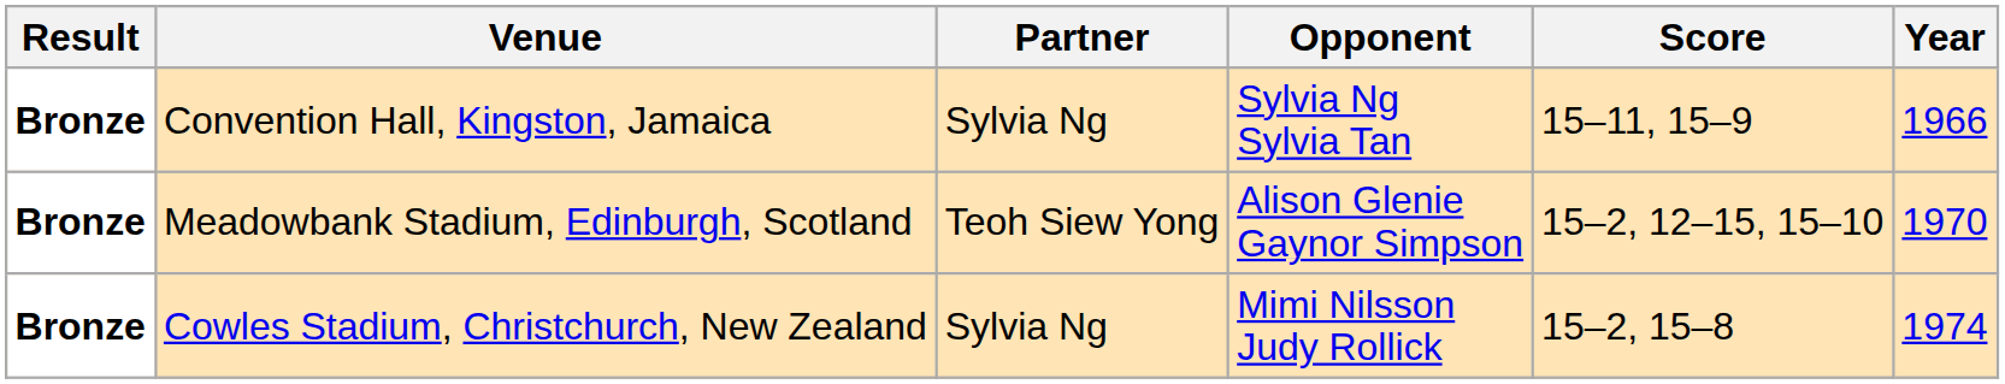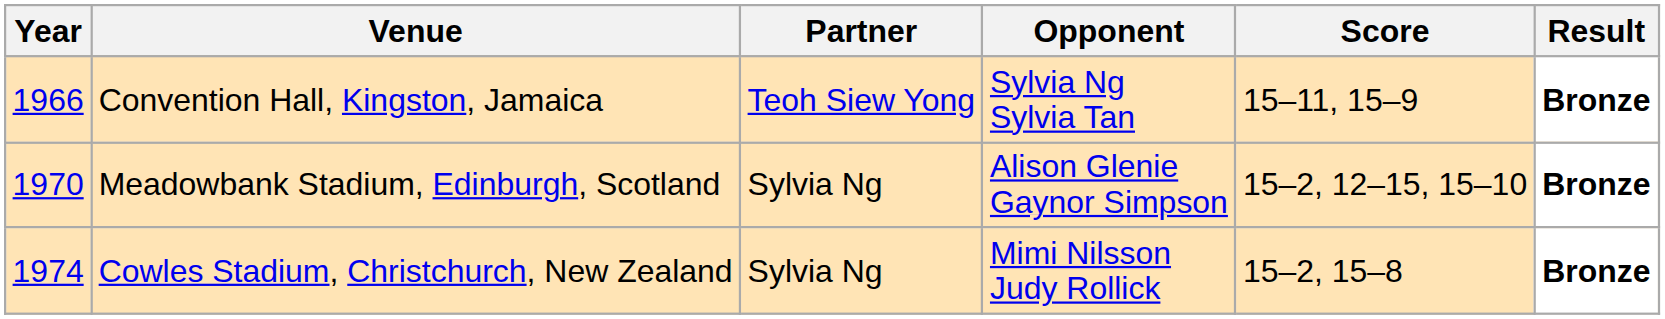columns swapped: Year <-> Result
Convention Hall, Kingston, Jamaica | Partner: Sylvia Ng -> Teoh Siew Yong
Meadowbank Stadium, Edinburgh, Scotland | Partner: Teoh Siew Yong -> Sylvia Ng
